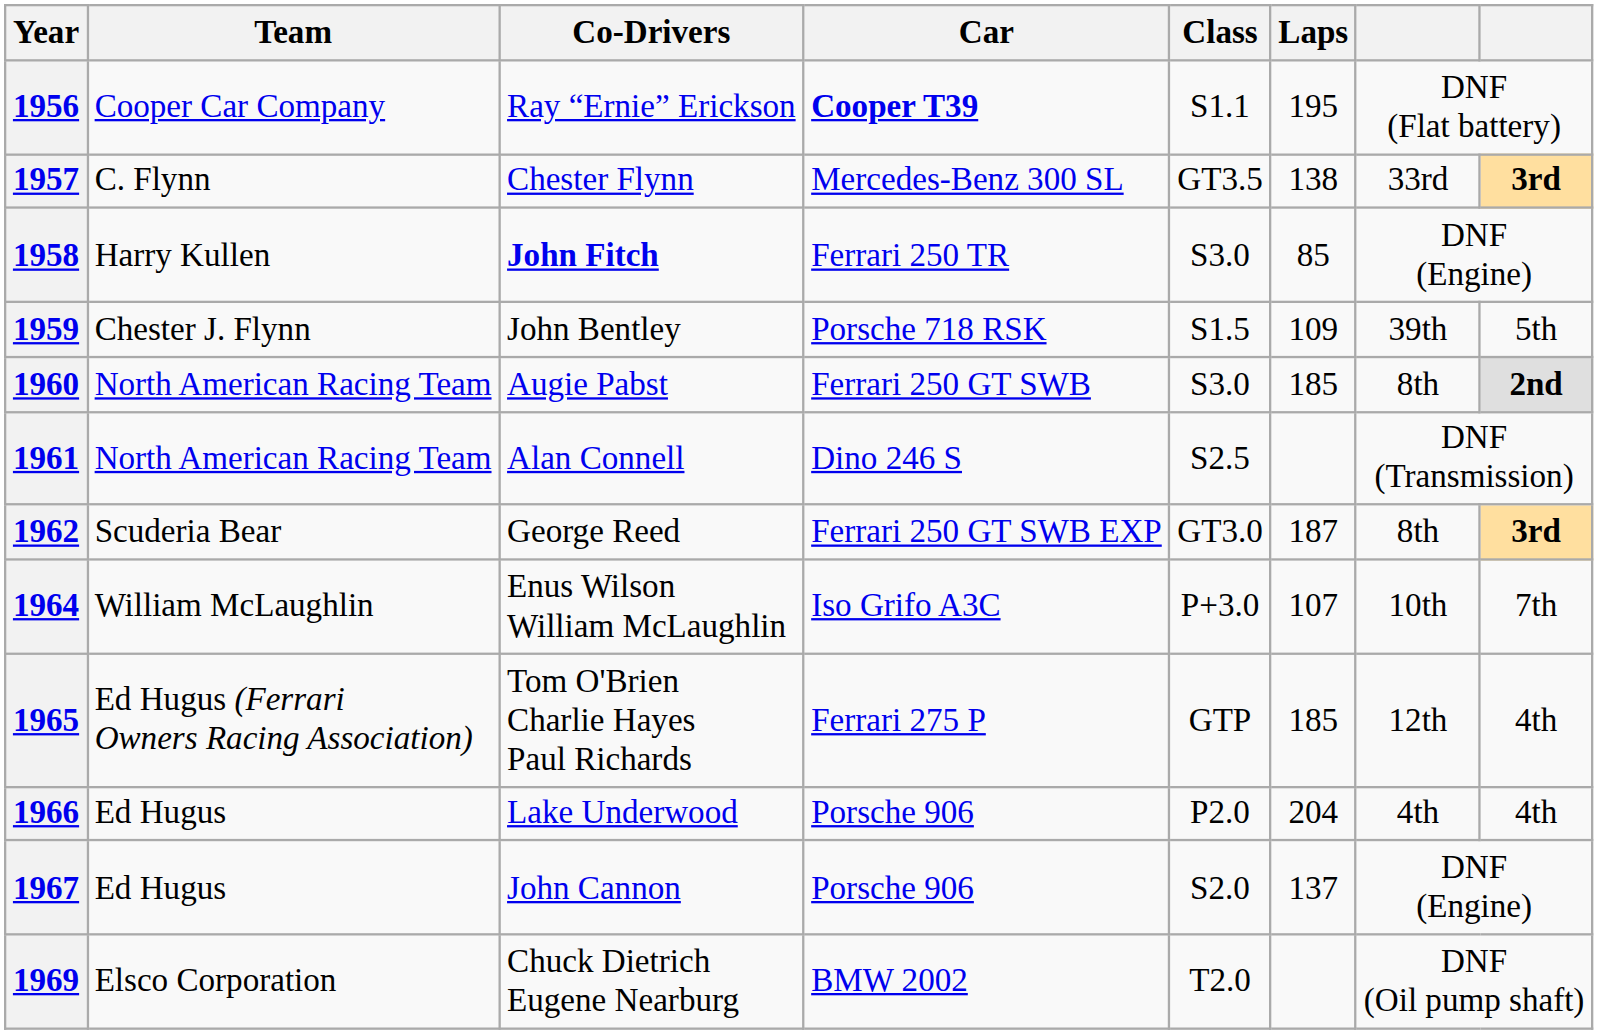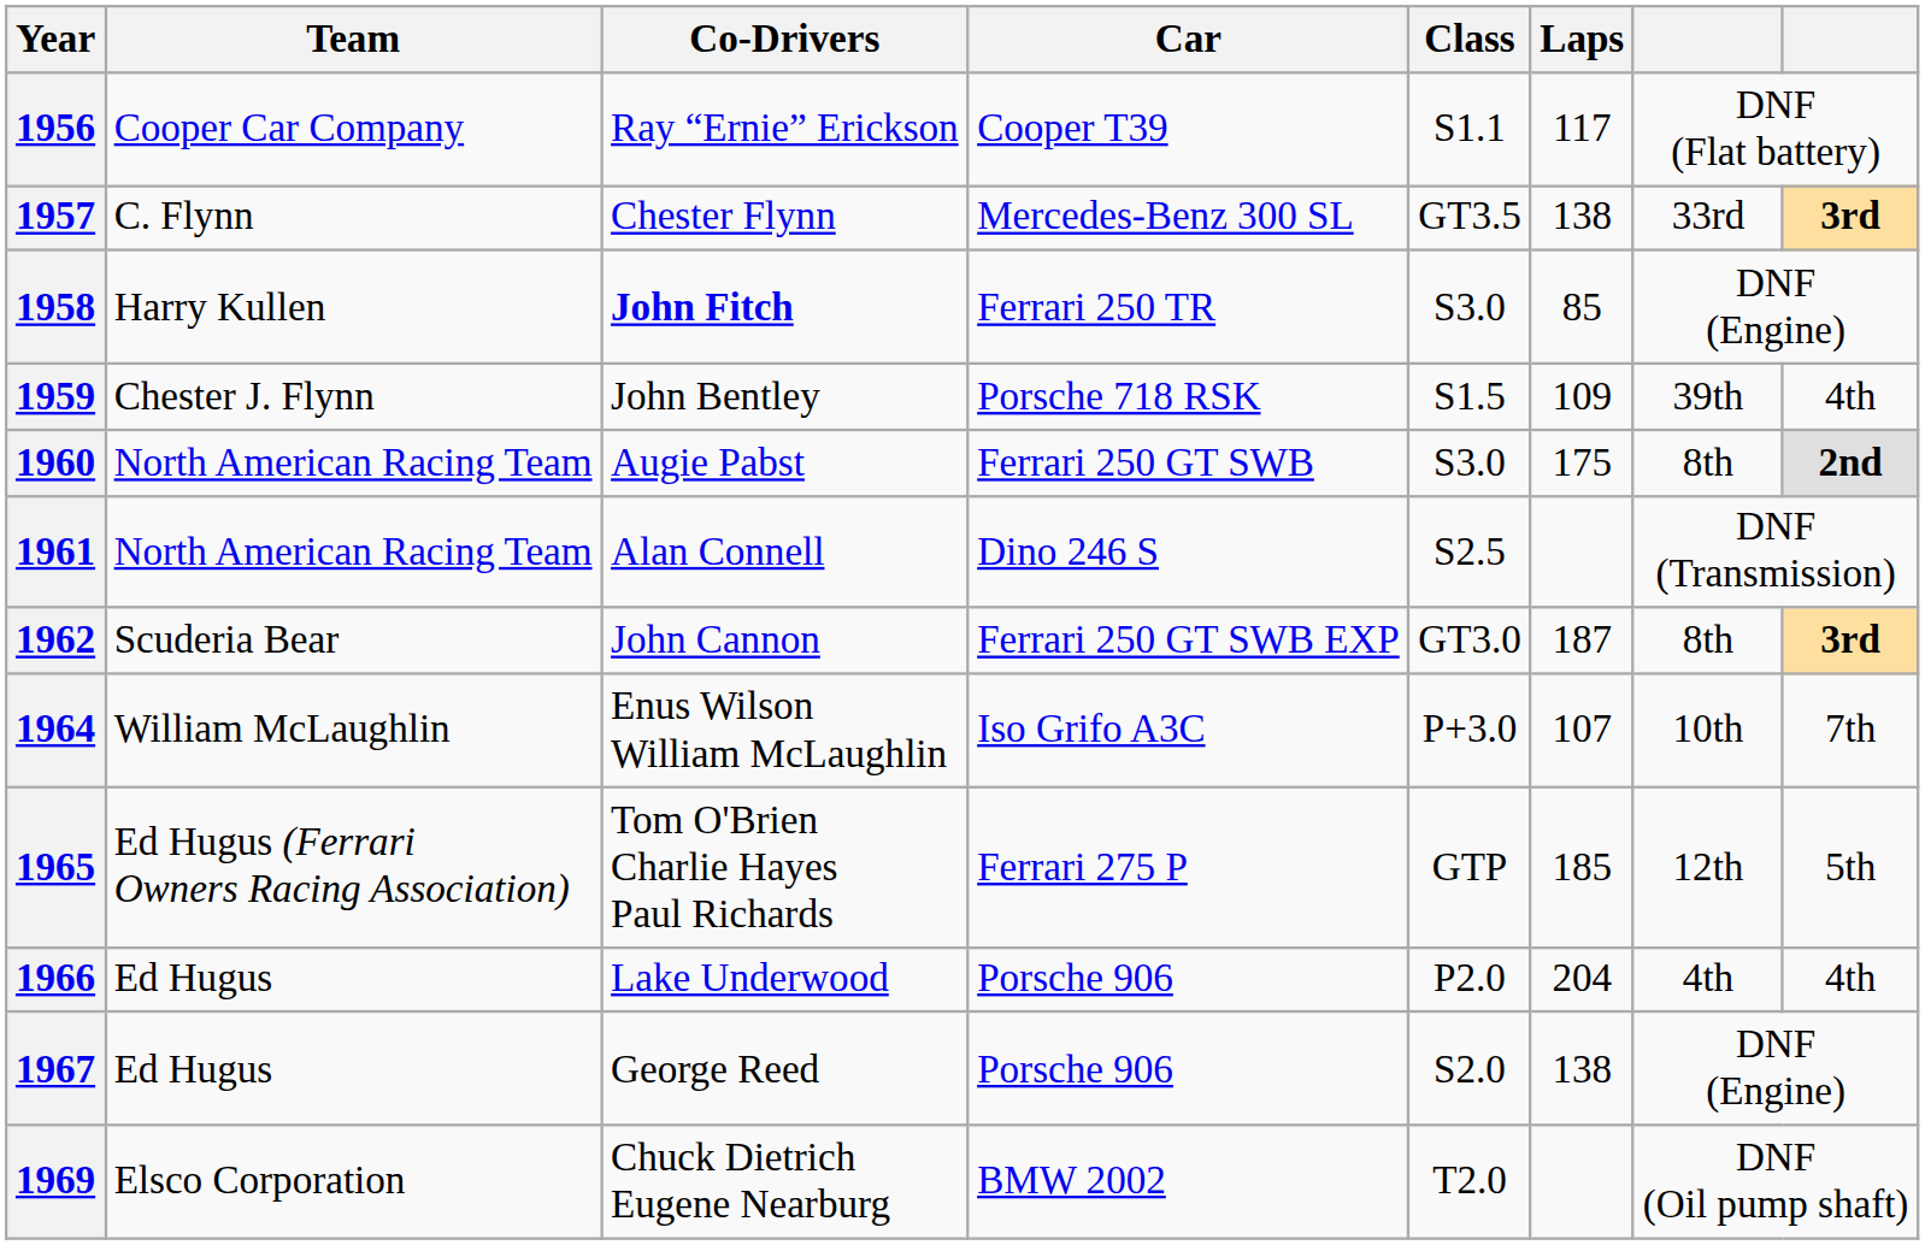1956 | Car: bold -> normal
1956 | Laps: 195 -> 117
1959 | column 8: 5th -> 4th
1960 | Laps: 185 -> 175
1962 | Co-Drivers: George Reed -> John Cannon
1965 | column 8: 4th -> 5th
1967 | Co-Drivers: John Cannon -> George Reed
1967 | Laps: 137 -> 138
